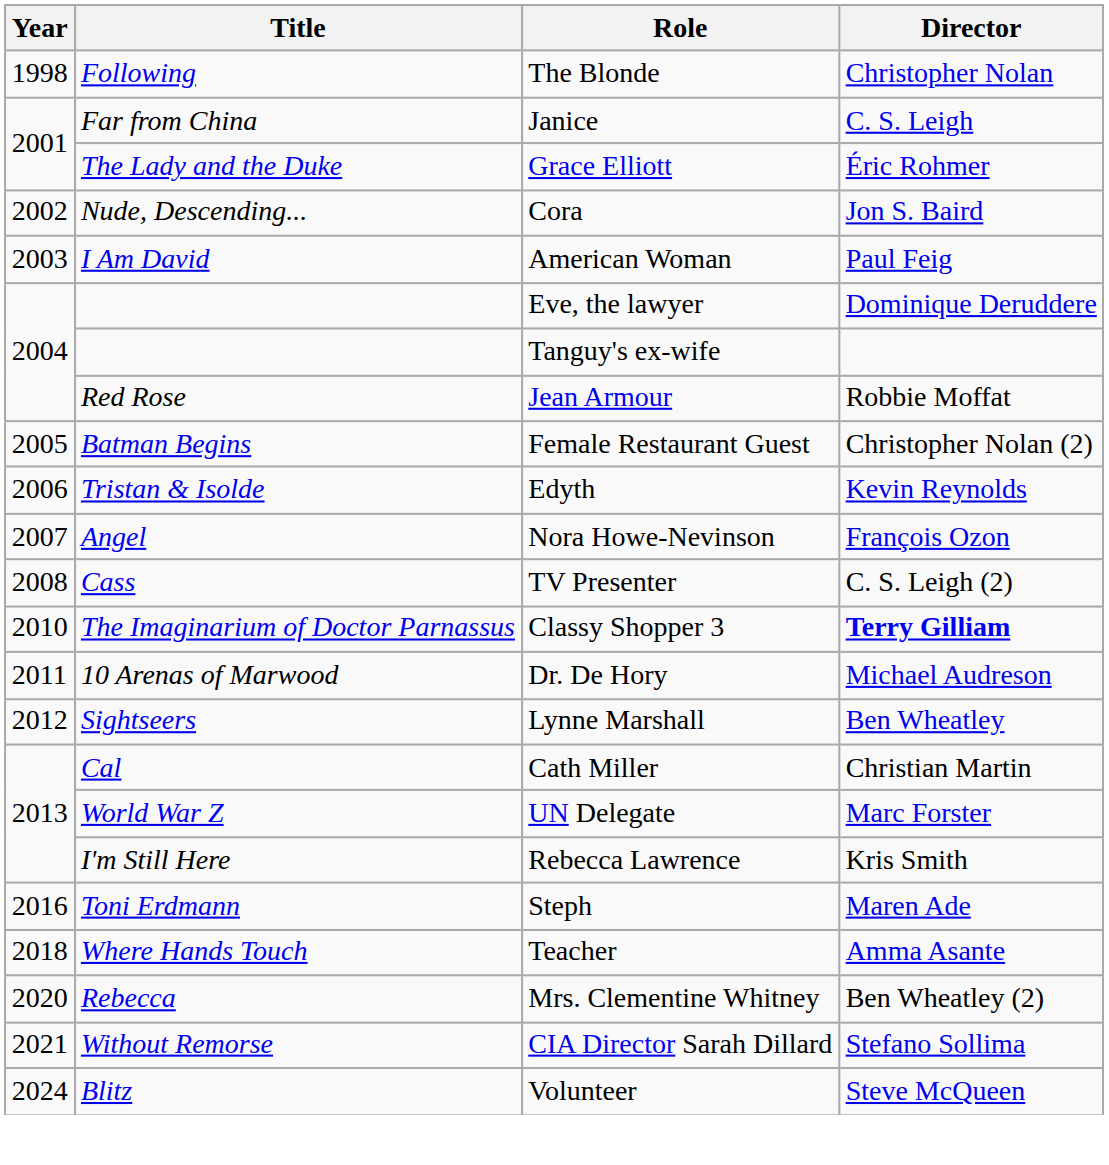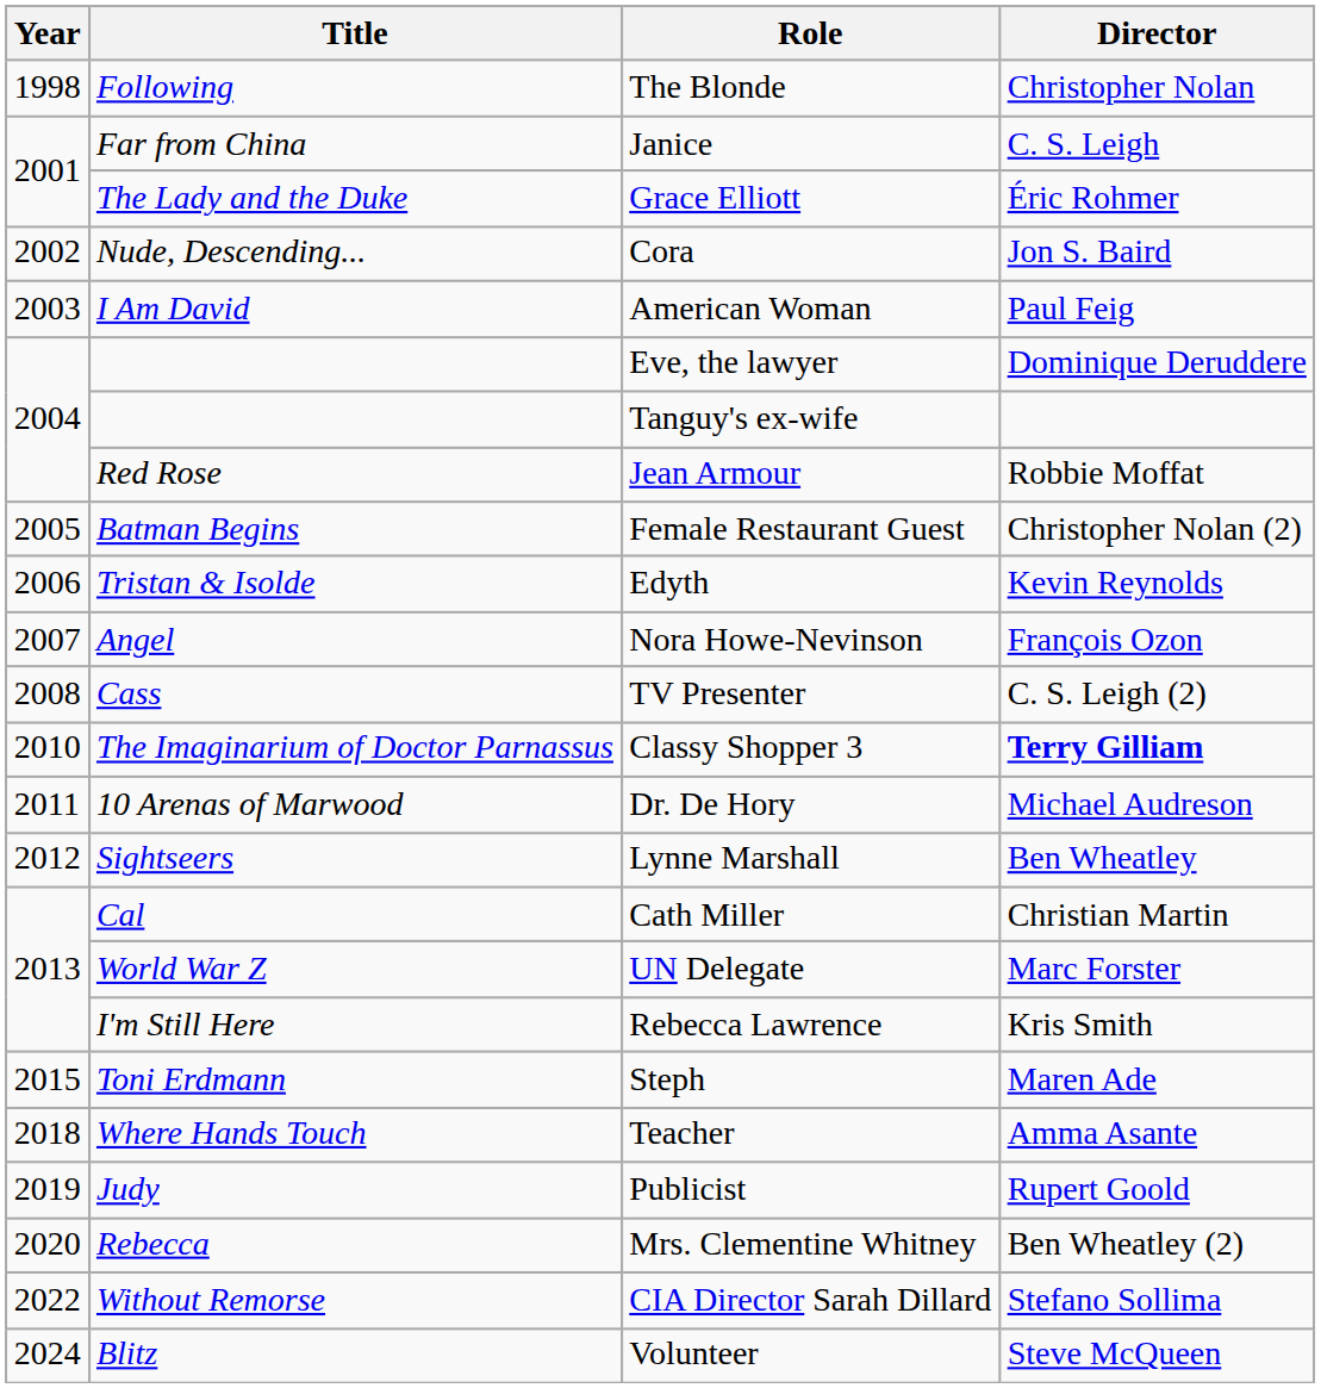Steph | Year: 2016 -> 2015
+ row: 2019 | Judy | Publicist | Rupert Goold
CIA Director Sarah Dillard | Year: 2021 -> 2022
